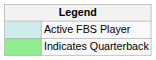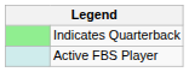rows swapped: Indicates Quarterback <-> Active FBS Player
